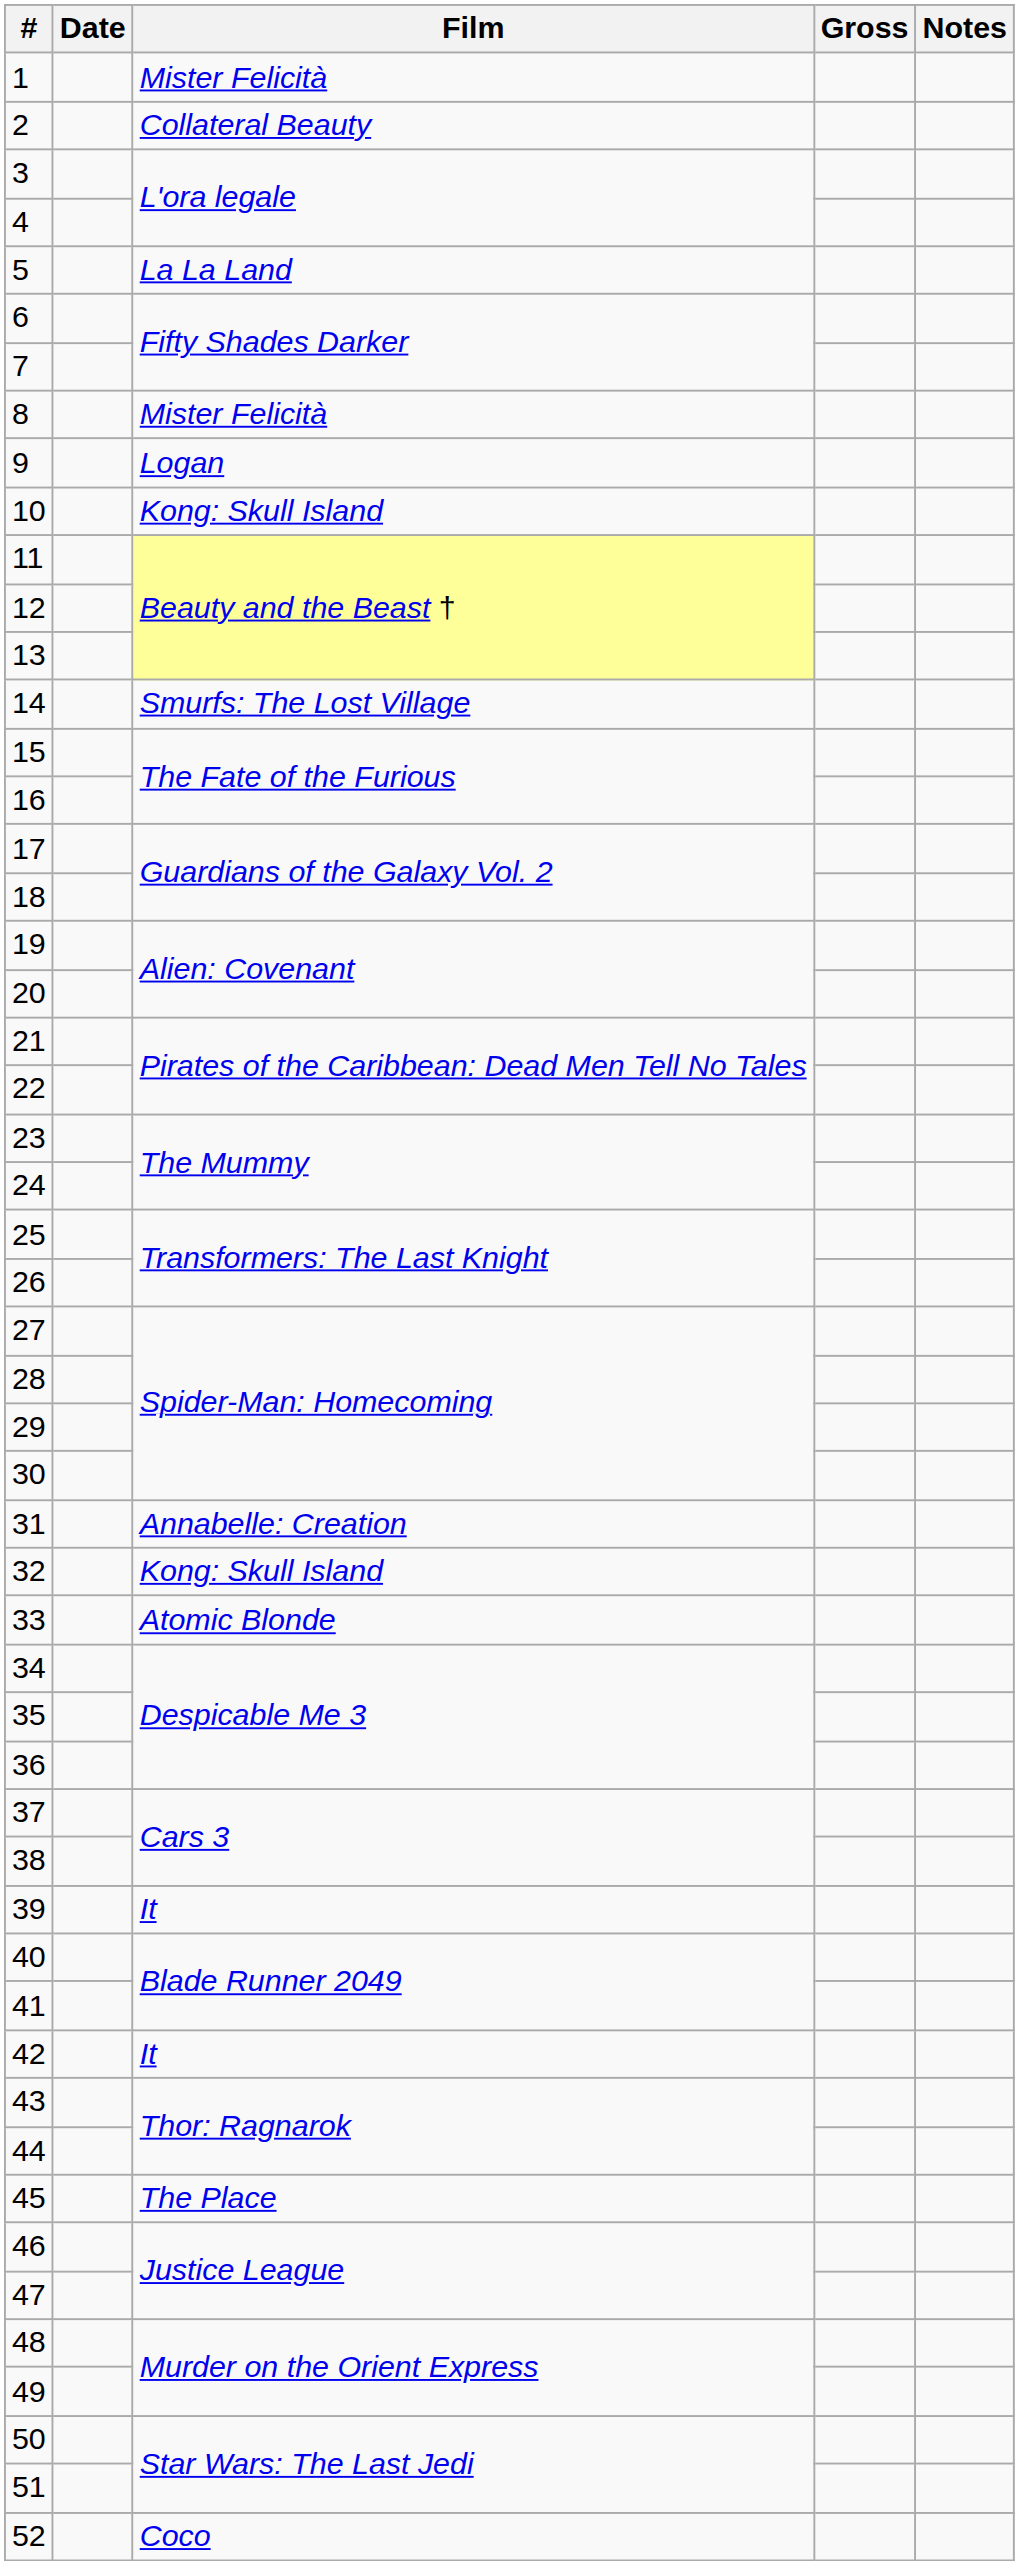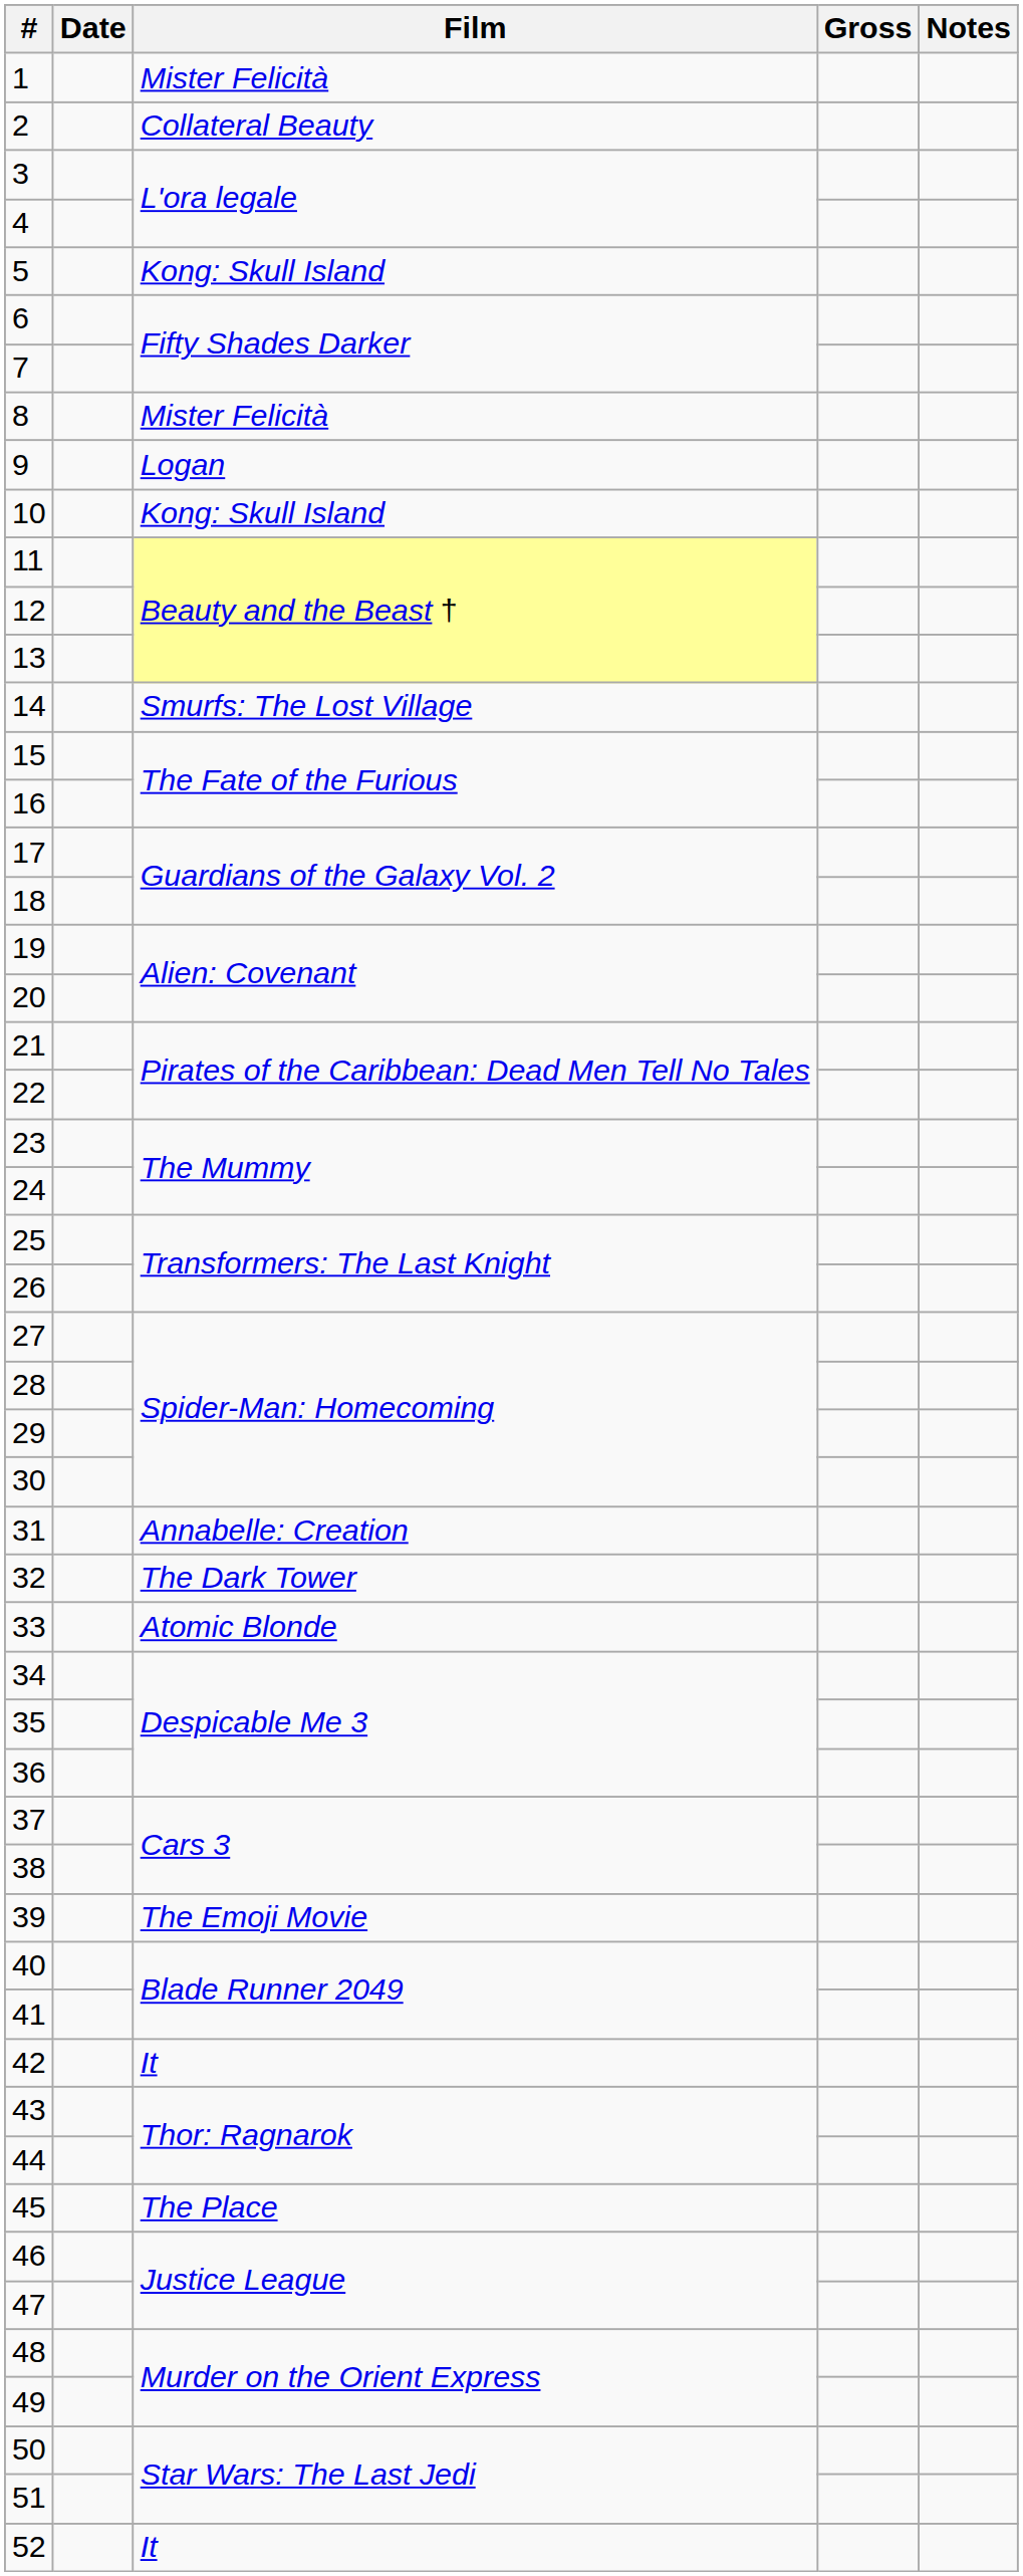5 | Film: La La Land -> Kong: Skull Island
32 | Film: Kong: Skull Island -> The Dark Tower
39 | Film: It -> The Emoji Movie
52 | Film: Coco -> It
